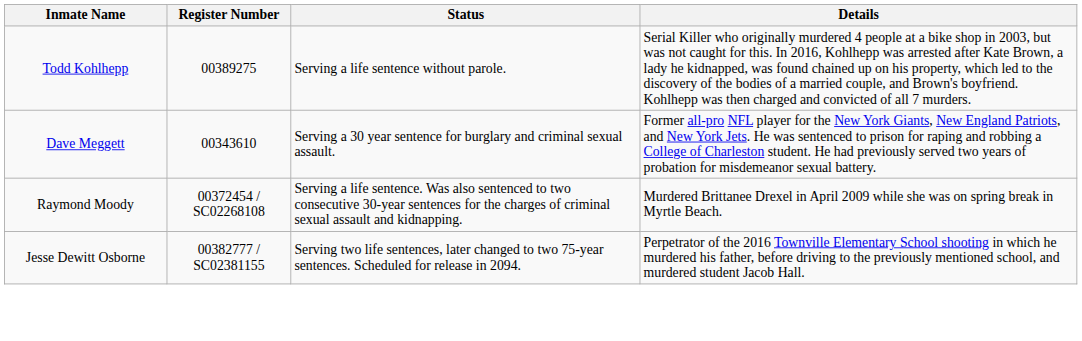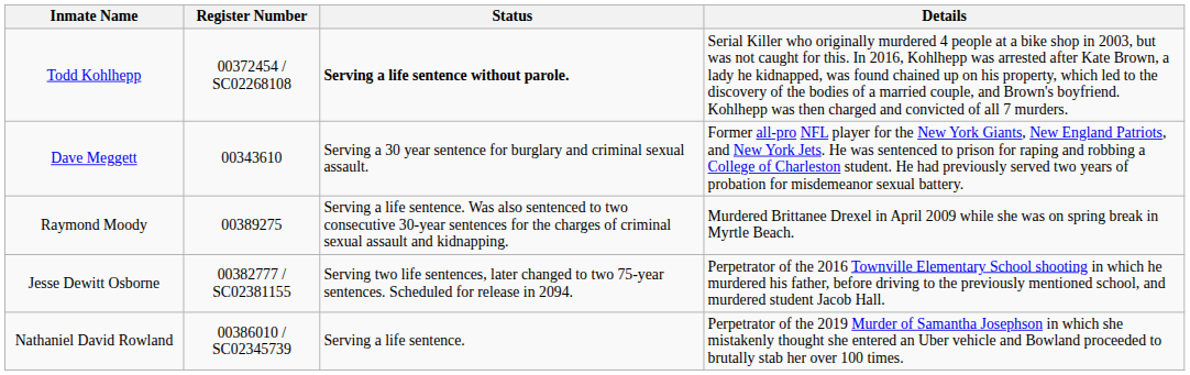Todd Kohlhepp | Register Number: 00389275 -> 00372454 / SC02268108
Todd Kohlhepp | Status: normal -> bold
Raymond Moody | Register Number: 00372454 / SC02268108 -> 00389275
+ row: Nathaniel David Rowland | 00386010 / SC02345739 | Serving a life sentence. | Perpetrator of the 2019 Murder of Samantha Josephson in which she mistakenly thought she entered an Uber vehicle and Bowland proceeded to brutally stab her over 100 times.
